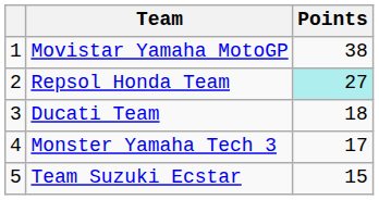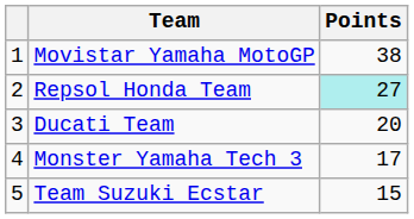Ducati Team | Points: 18 -> 20
